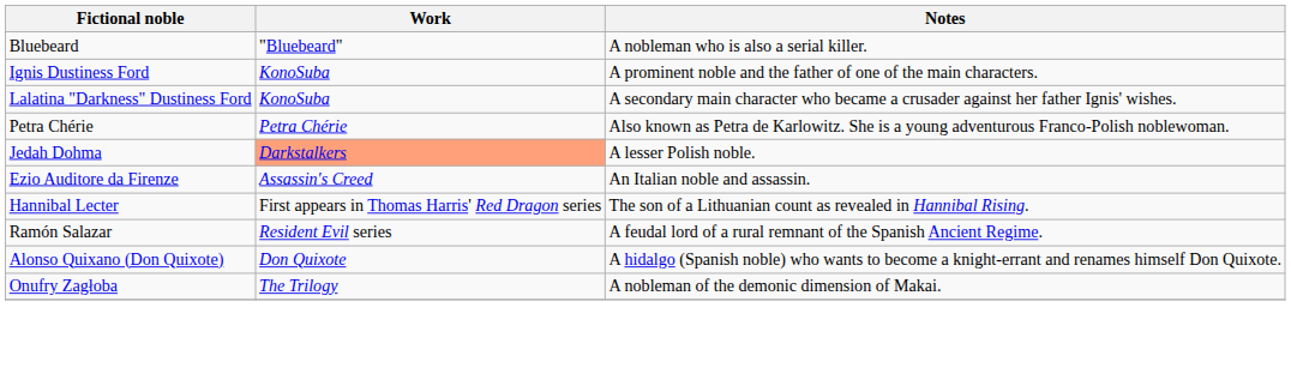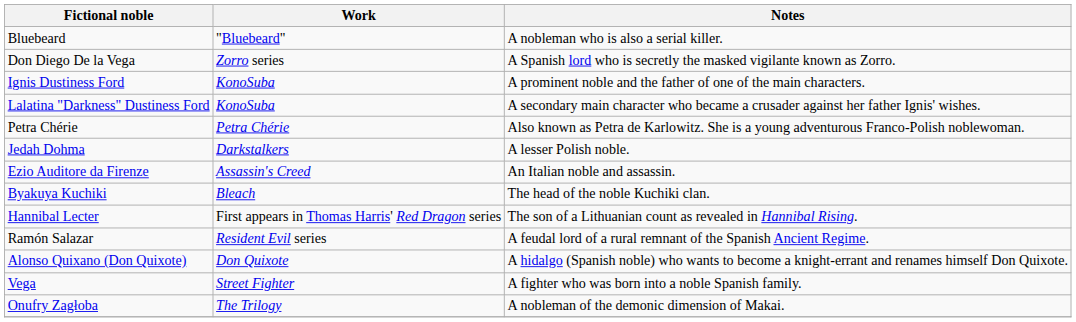+ row: Don Diego De la Vega | Zorro series | A Spanish lord who is secretly the masked vigilante known as Zorro.
Jedah Dohma | Work: lightsalmon background -> no background
+ row: Byakuya Kuchiki | Bleach | The head of the noble Kuchiki clan.
+ row: Vega | Street Fighter | A fighter who was born into a noble Spanish family.
